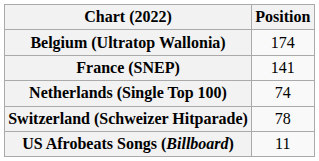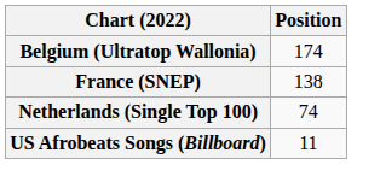France (SNEP) | Position: 141 -> 138
- row: Switzerland (Schweizer Hitparade) | 78
